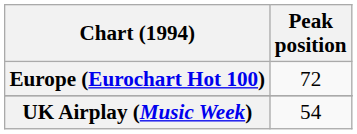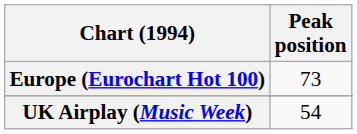Europe (Eurochart Hot 100) | Peak position: 72 -> 73
